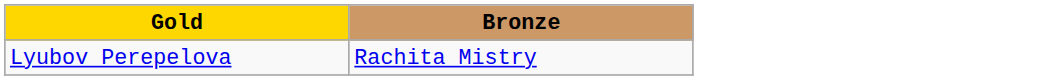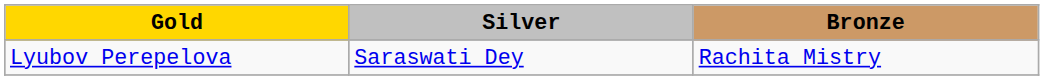+ column: Silver | Saraswati Dey
